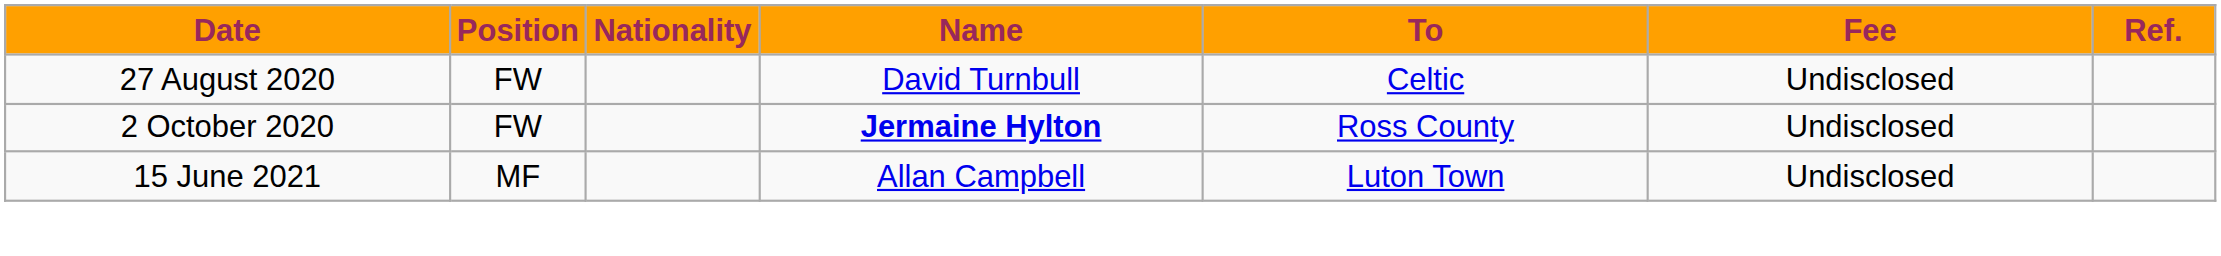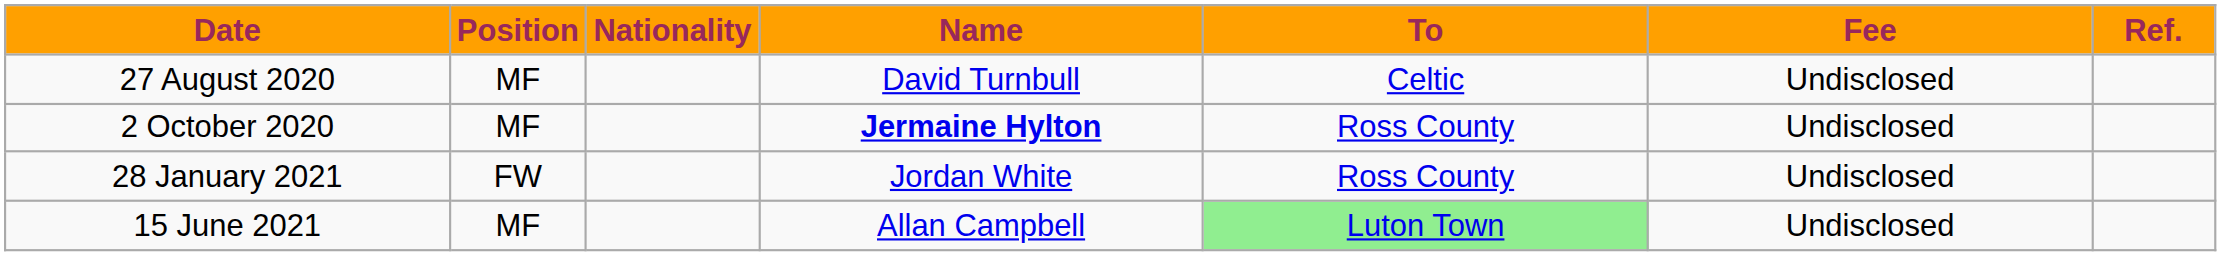27 August 2020 | Position: FW -> MF
2 October 2020 | Position: FW -> MF
+ row: 28 January 2021 | FW | Jordan White | Ross County | Undisclosed
15 June 2021 | To: no background -> lightgreen background
